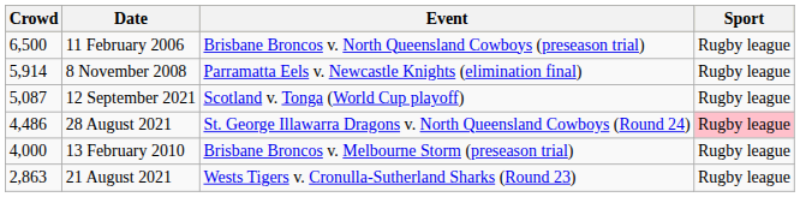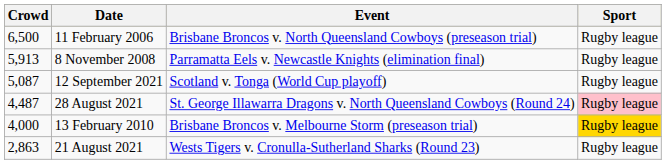8 November 2008 | Crowd: 5,914 -> 5,913
28 August 2021 | Crowd: 4,486 -> 4,487
13 February 2010 | Sport: no background -> gold background
